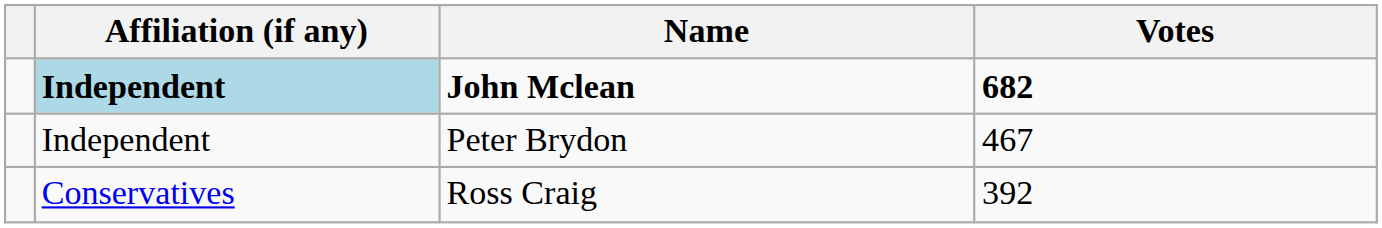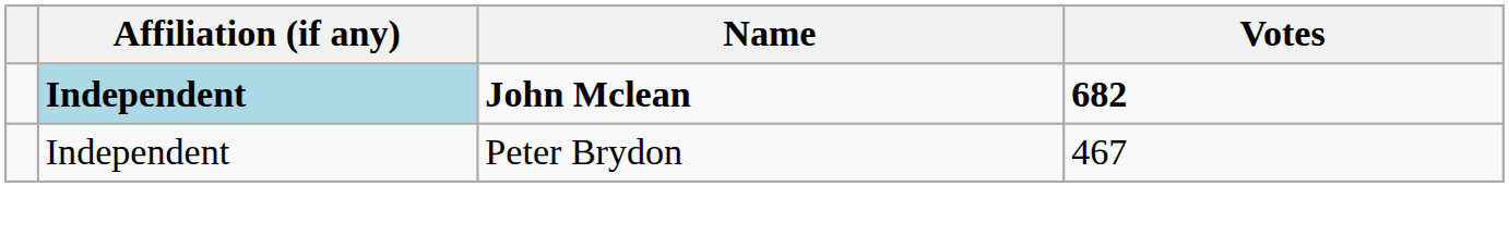- row: Conservatives | Ross Craig | 392
